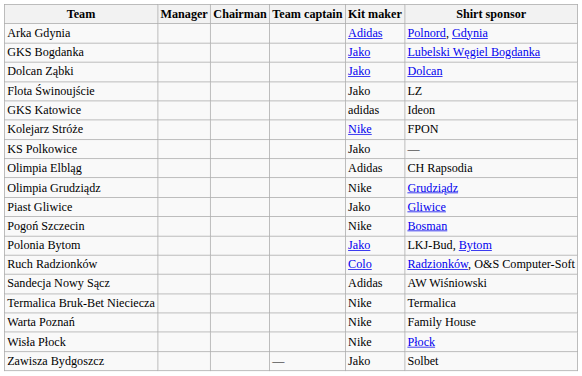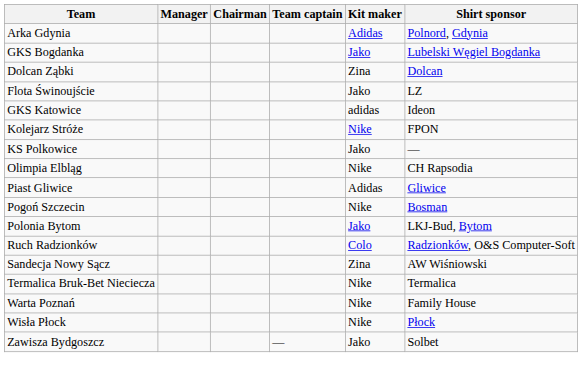Dolcan Ząbki | Kit maker: Jako -> Zina
Olimpia Elbląg | Kit maker: Adidas -> Nike
- row: Olimpia Grudziądz | Nike | Grudziądz
Piast Gliwice | Kit maker: Jako -> Adidas
Sandecja Nowy Sącz | Kit maker: Adidas -> Zina
